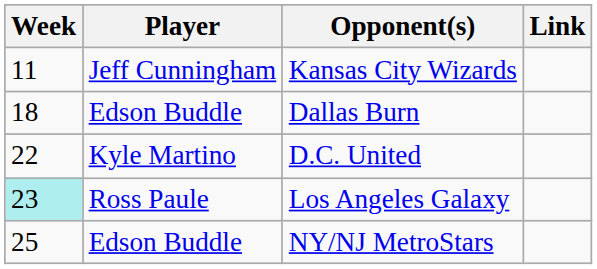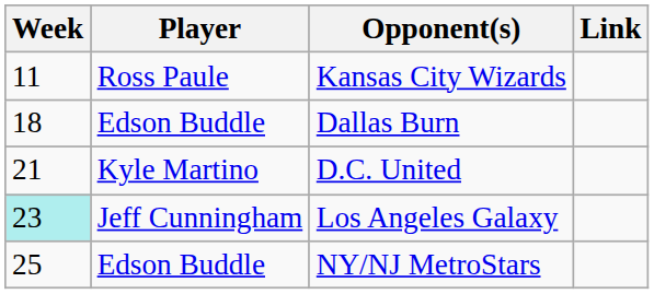Kansas City Wizards | Player: Jeff Cunningham -> Ross Paule
D.C. United | Week: 22 -> 21
Los Angeles Galaxy | Player: Ross Paule -> Jeff Cunningham
